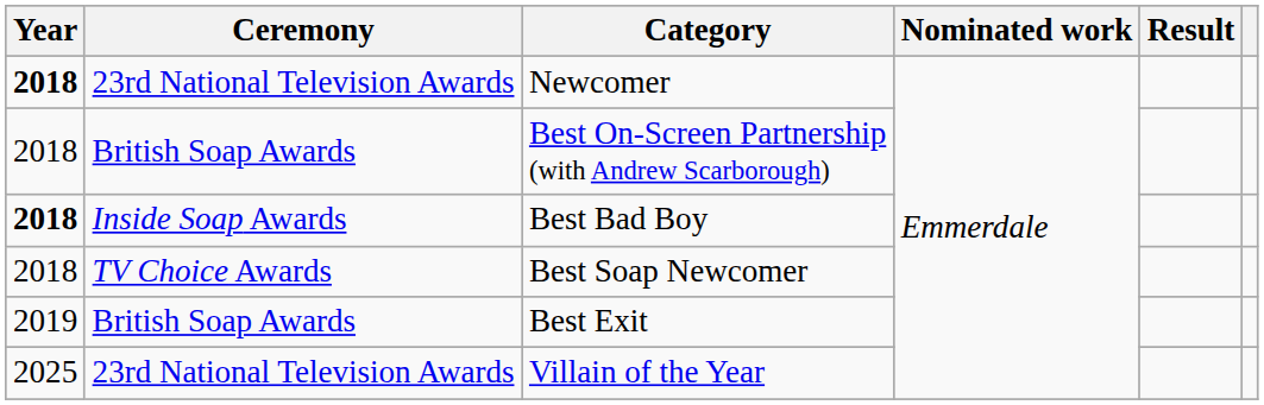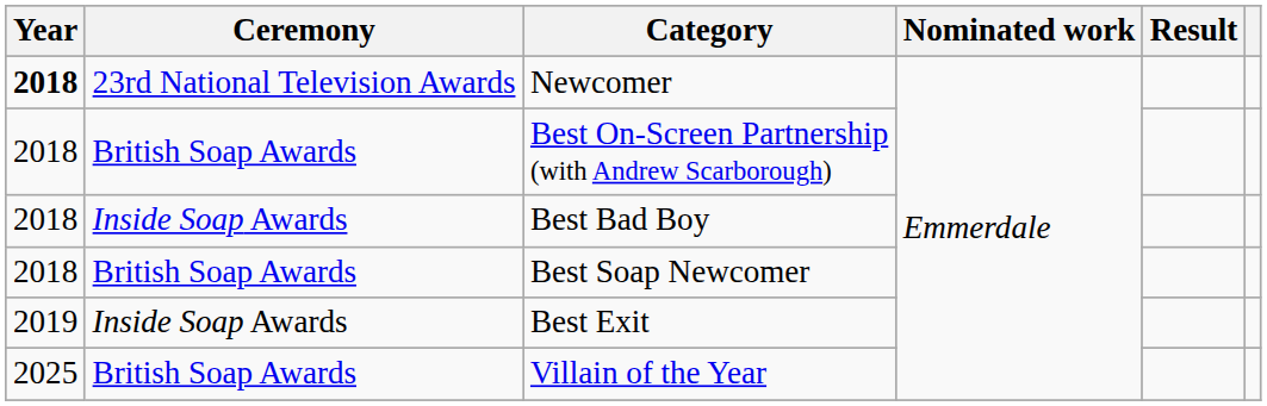Best Bad Boy | Year: bold -> normal
Best Soap Newcomer | Ceremony: TV Choice Awards -> British Soap Awards
Best Exit | Ceremony: British Soap Awards -> Inside Soap Awards
Villain of the Year | Ceremony: 23rd National Television Awards -> British Soap Awards
